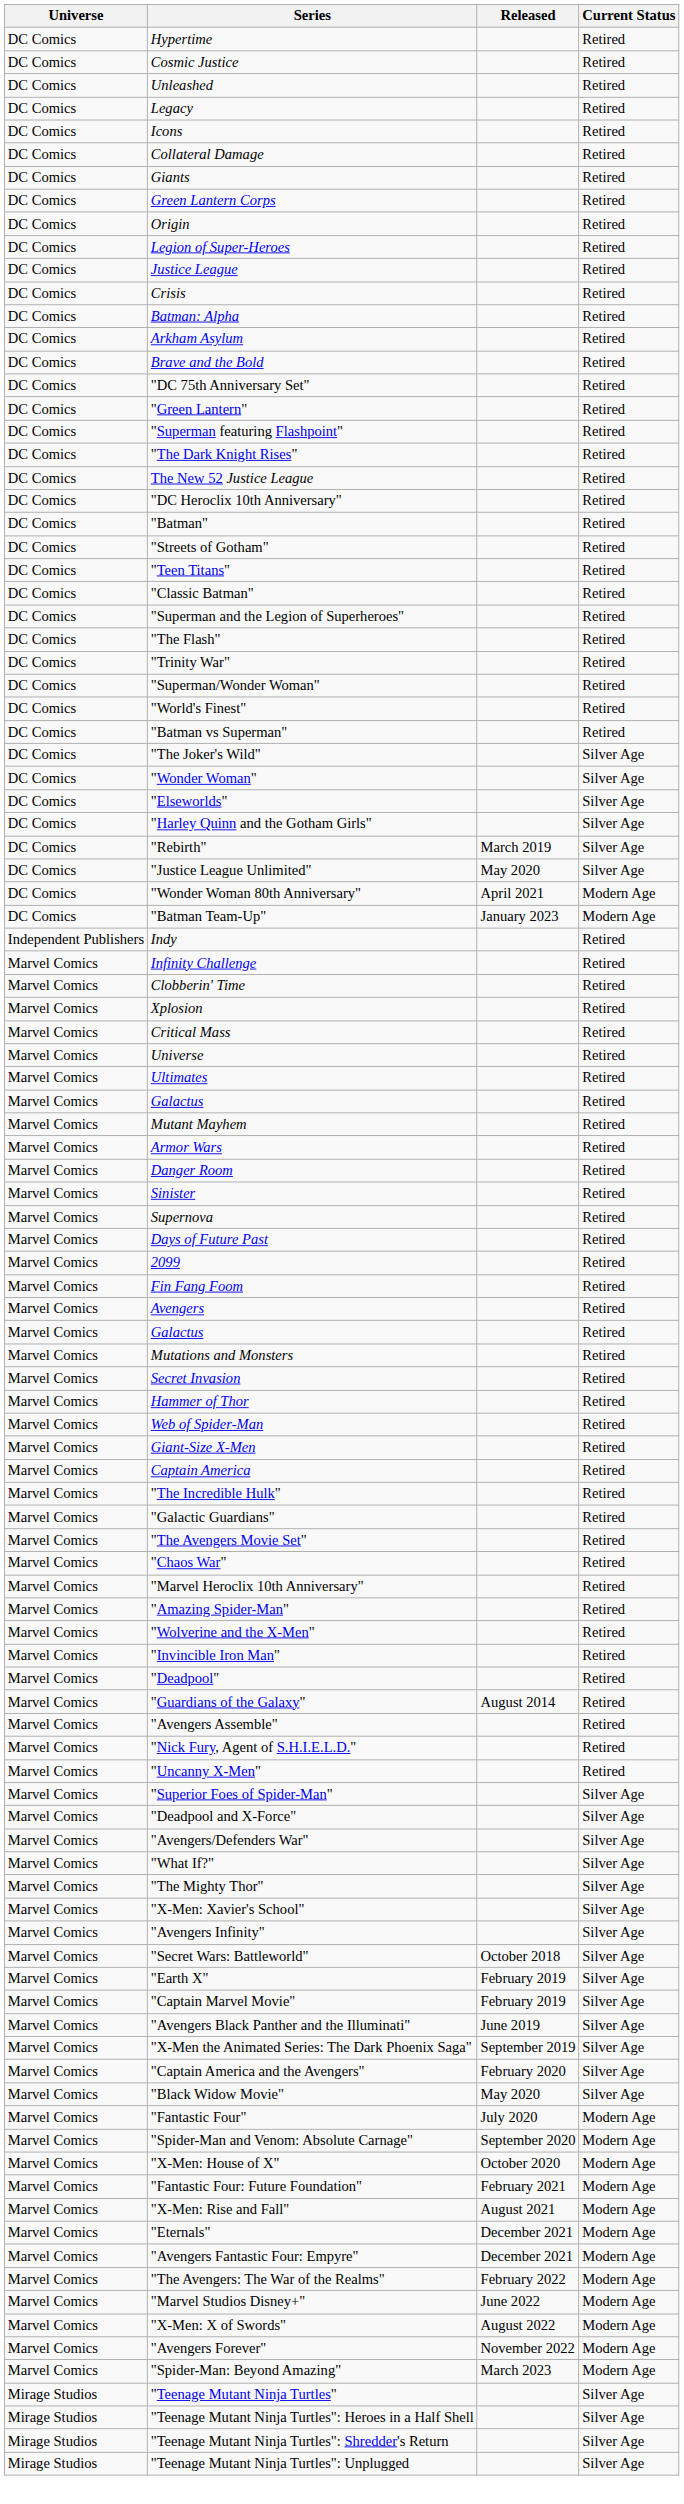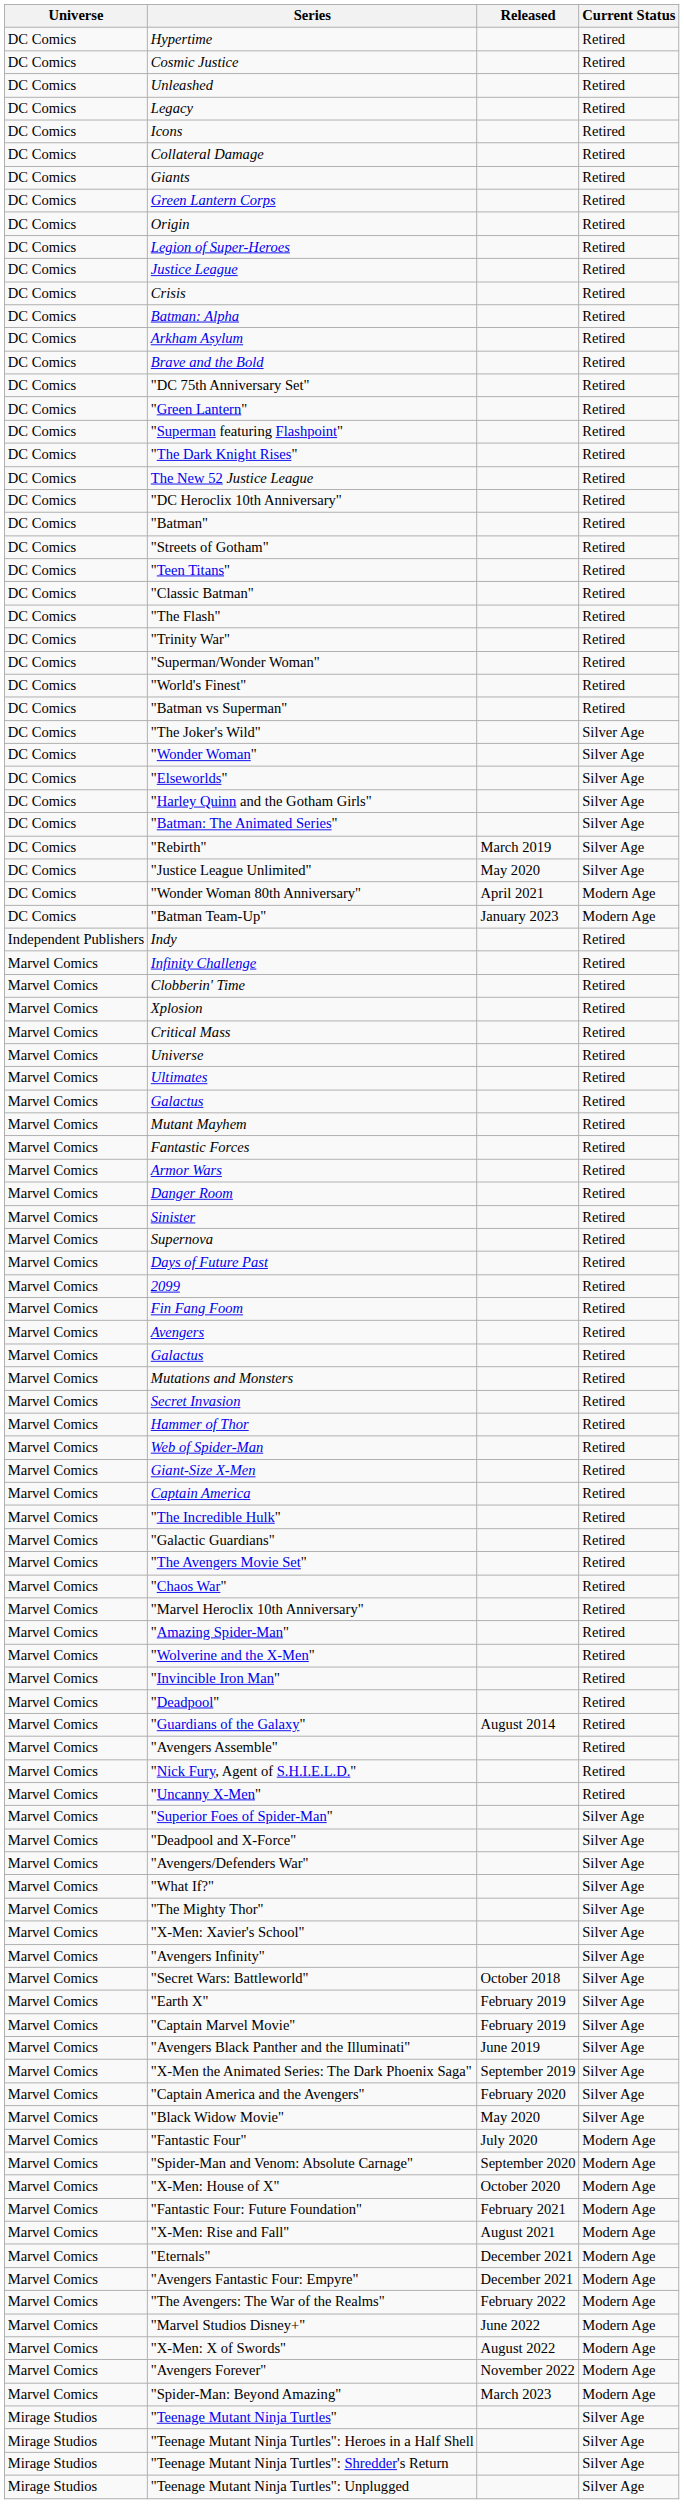- row: DC Comics | "Superman and the Legion of Superheroes" | Retired
+ row: DC Comics | "Batman: The Animated Series" | Silver Age
+ row: Marvel Comics | Fantastic Forces | Retired
